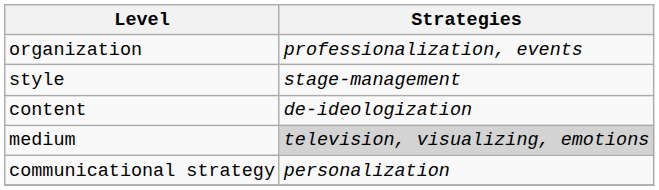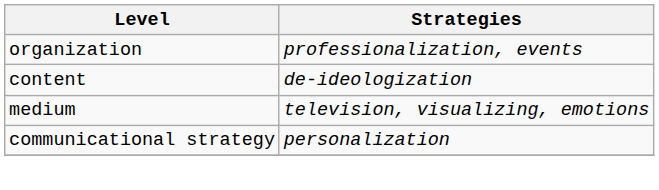- row: style | stage-management
medium | Strategies: lightgrey background -> no background
